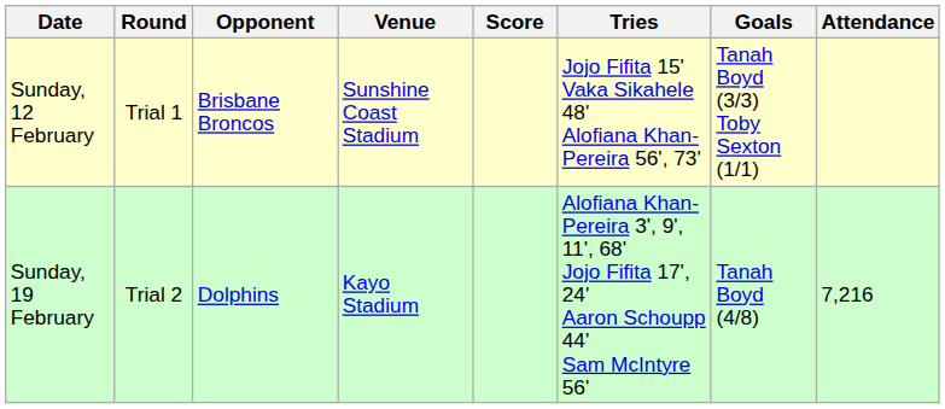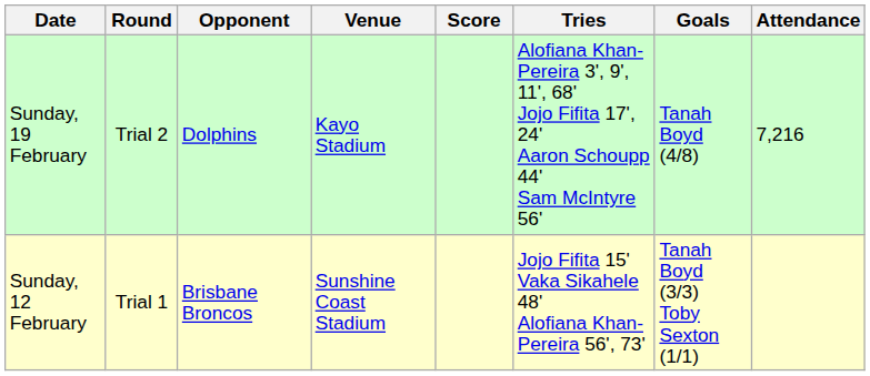rows swapped: Sunday, 12 February <-> Sunday, 19 February
